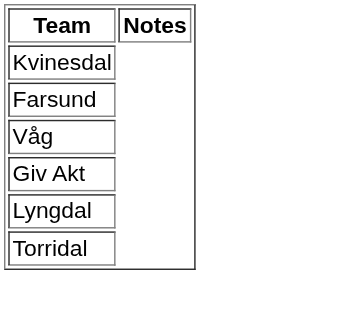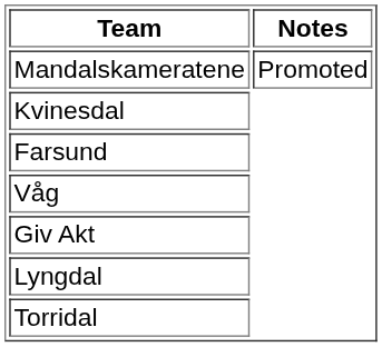+ row: Mandalskameratene | Promoted
